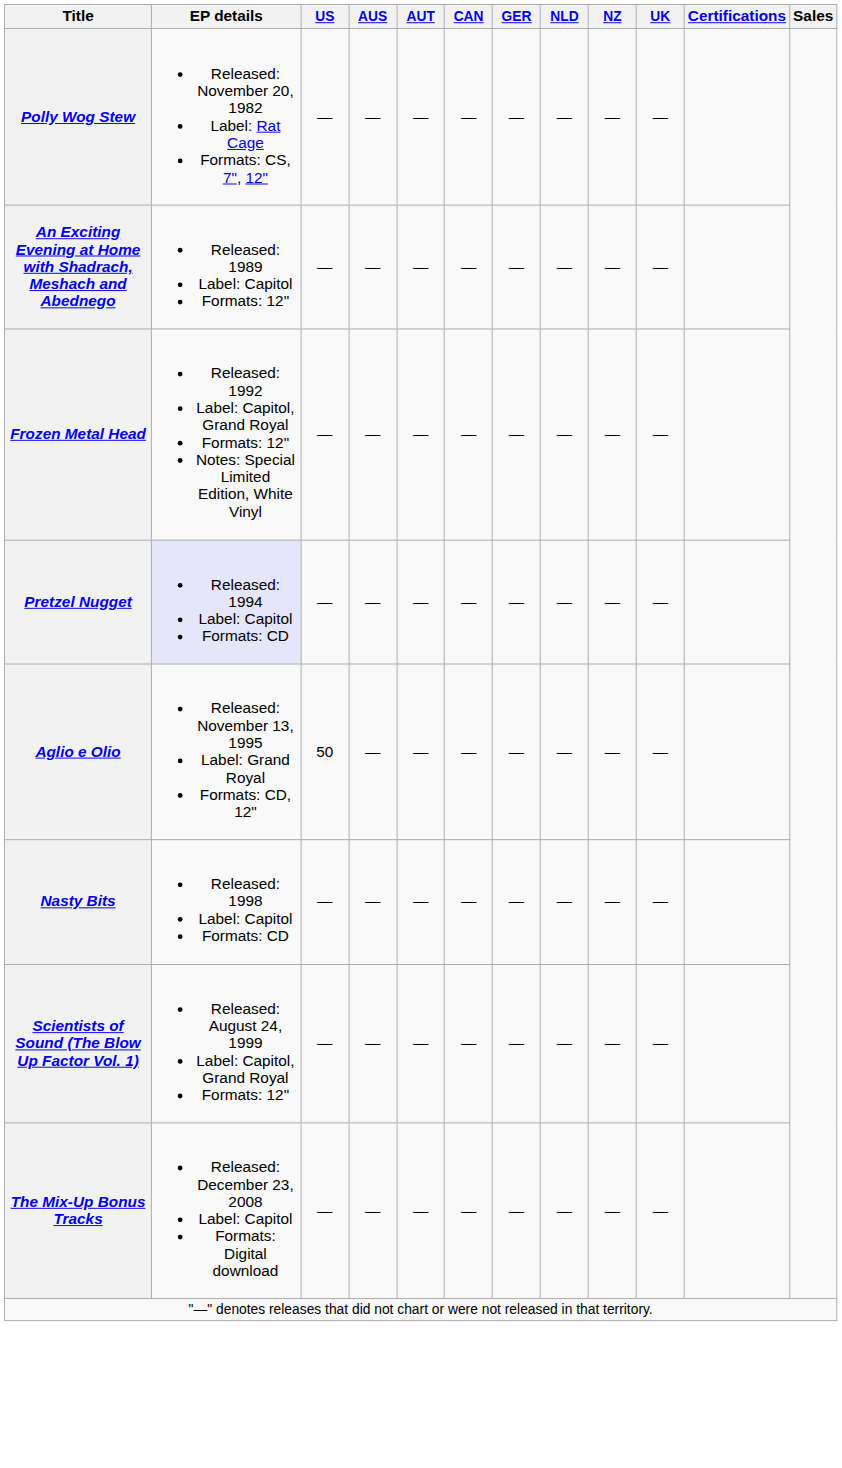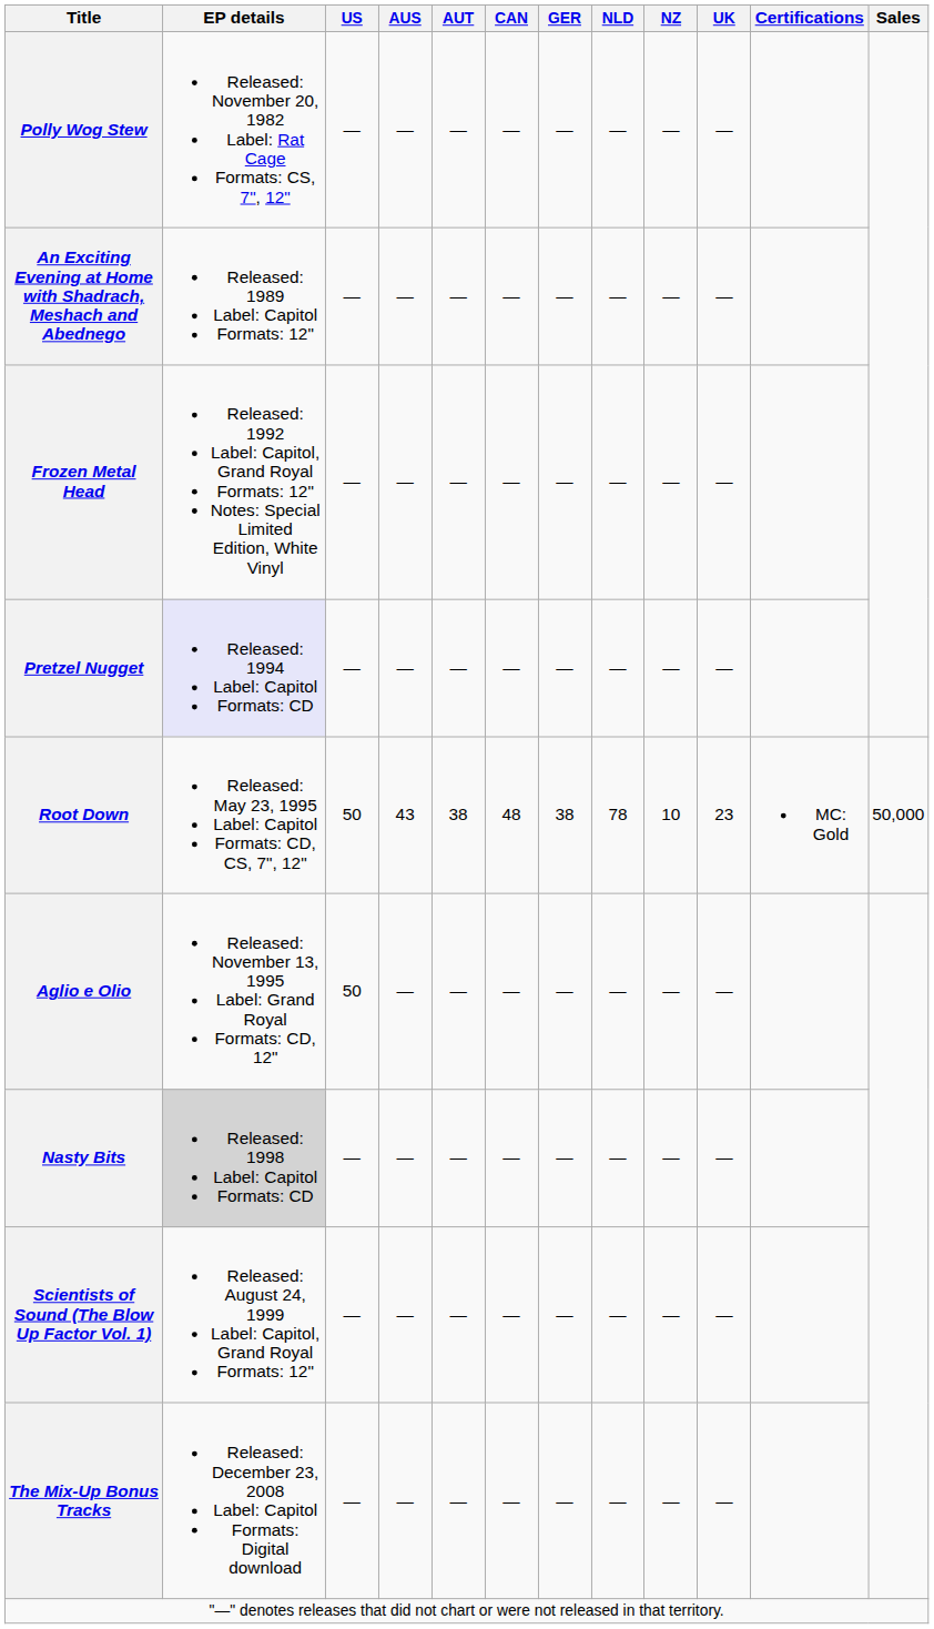+ row: Root Down | Released: May 23, 1995 Label: Capitol Formats: CD, CS, 7", 12" | 50 | 43 | 38 | 48 | 38 | 78 | 10 | 23 | MC: Gold | 50,000
Nasty Bits | EP details: no background -> lightgrey background
